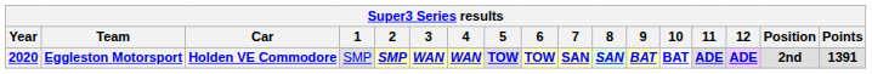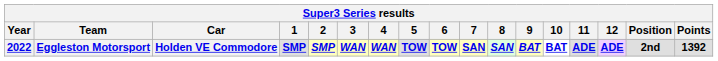Eggleston Motorsport | Year: 2020 -> 2022
Eggleston Motorsport | 1: normal -> bold
Eggleston Motorsport | Points: 1391 -> 1392
